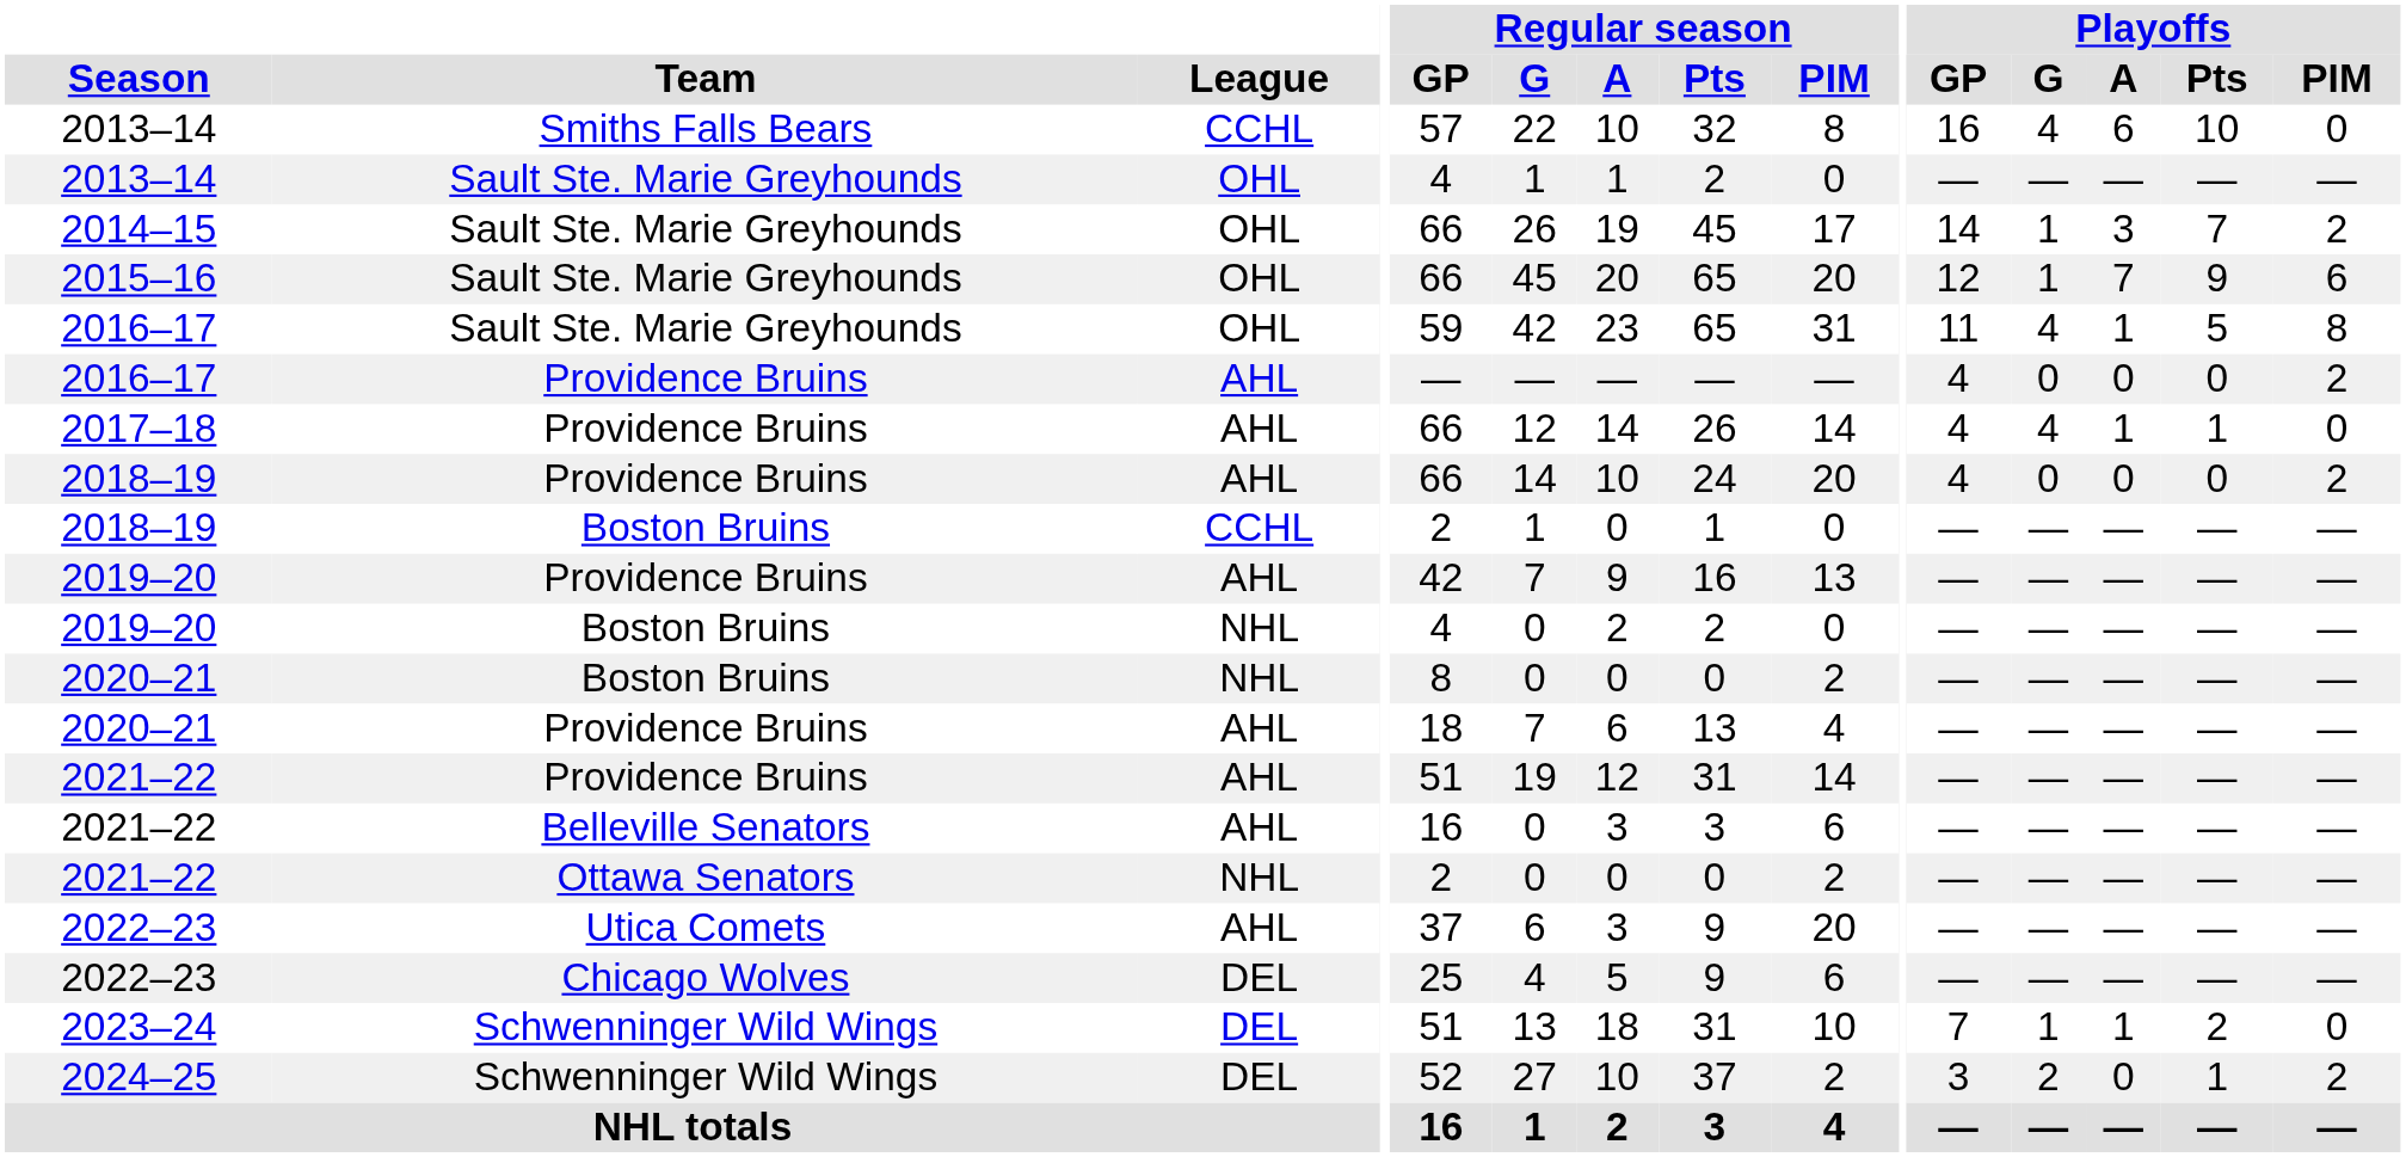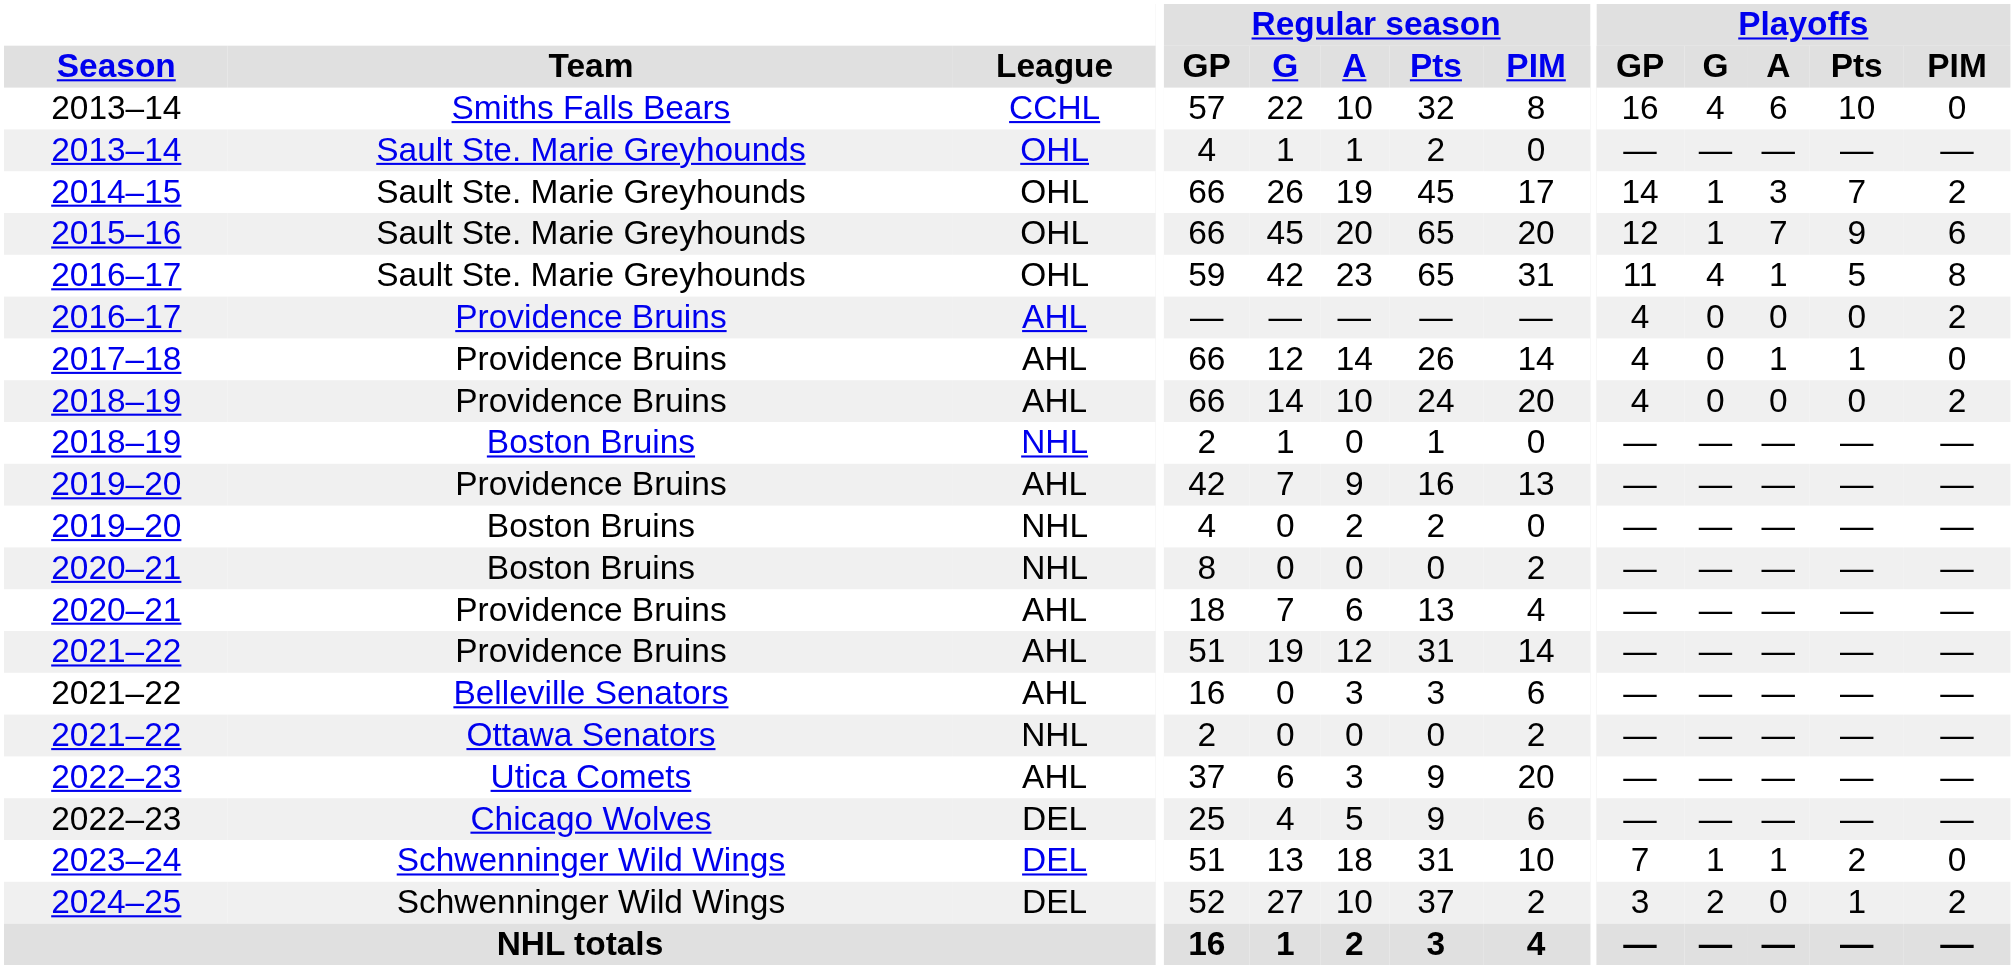2017–18 | Playoffs / G: 4 -> 0
2018–19 / Boston Bruins | League: CCHL -> NHL
